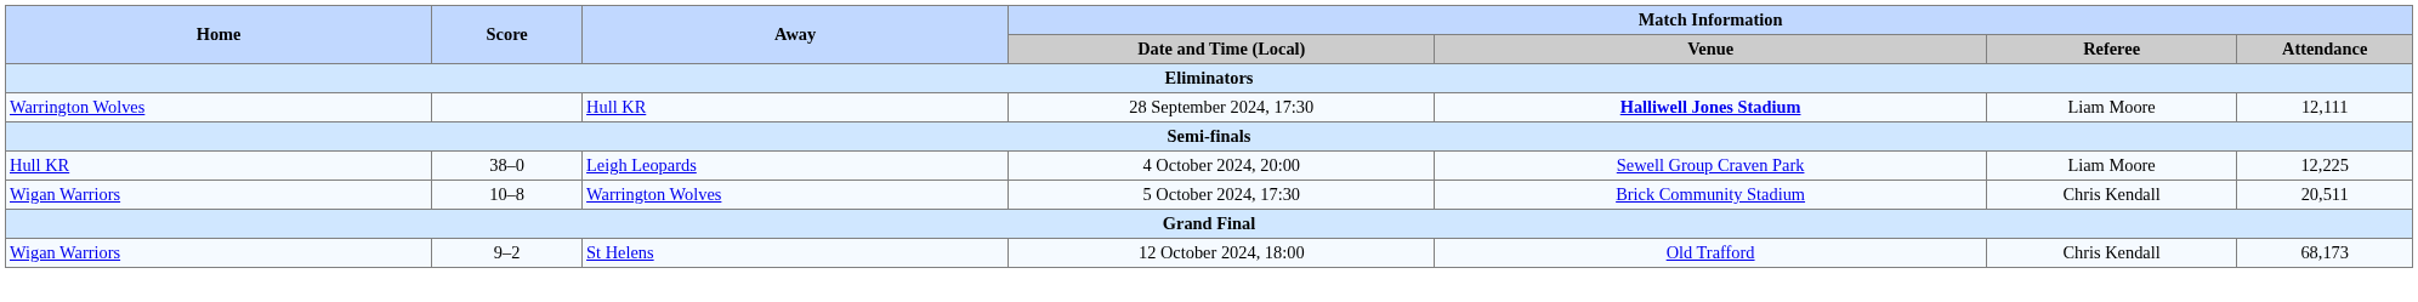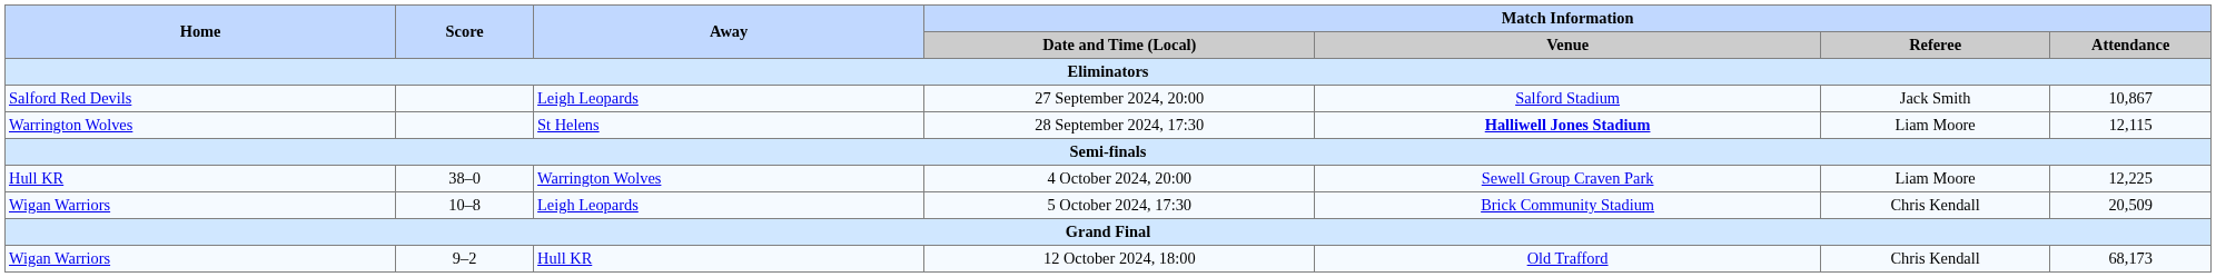+ row: Salford Red Devils | Leigh Leopards | 27 September 2024, 20:00 | Salford Stadium | Jack Smith | 10,867
28 September 2024, 17:30 | Away: Hull KR -> St Helens
28 September 2024, 17:30 | Match Information / Attendance: 12,111 -> 12,115
4 October 2024, 20:00 | Away: Leigh Leopards -> Warrington Wolves
5 October 2024, 17:30 | Away: Warrington Wolves -> Leigh Leopards
5 October 2024, 17:30 | Match Information / Attendance: 20,511 -> 20,509
12 October 2024, 18:00 | Away: St Helens -> Hull KR
